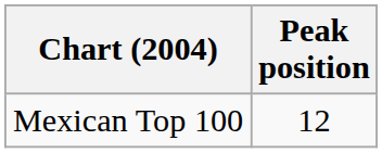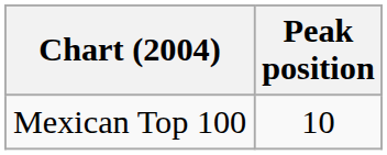Mexican Top 100 | Peak position: 12 -> 10
